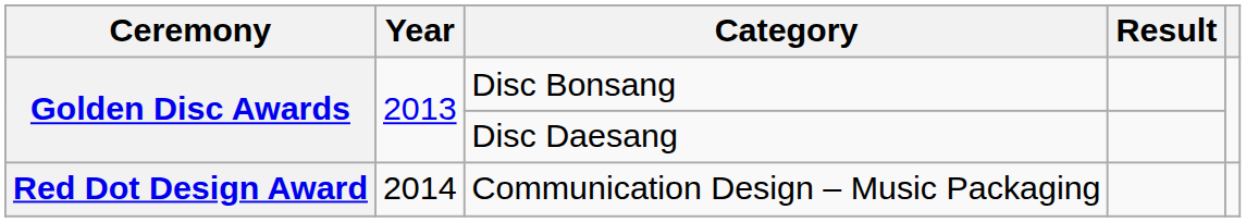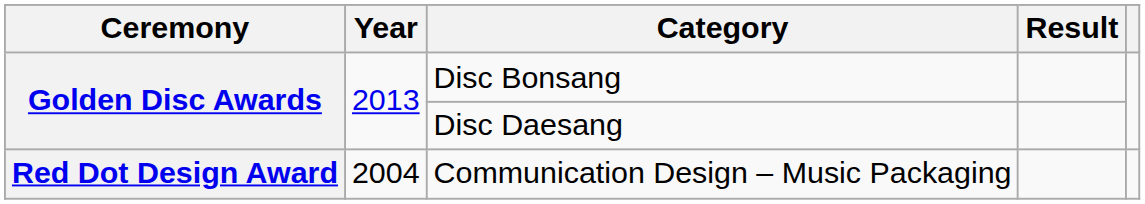Communication Design – Music Packaging | Year: 2014 -> 2004
